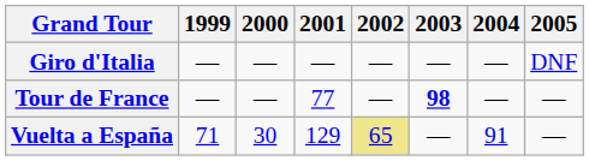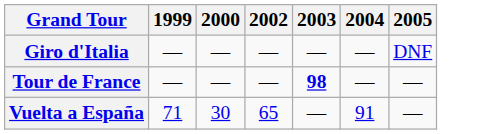- column: 2001 | — | 77 | 129
Vuelta a España | 2002: khaki background -> no background
